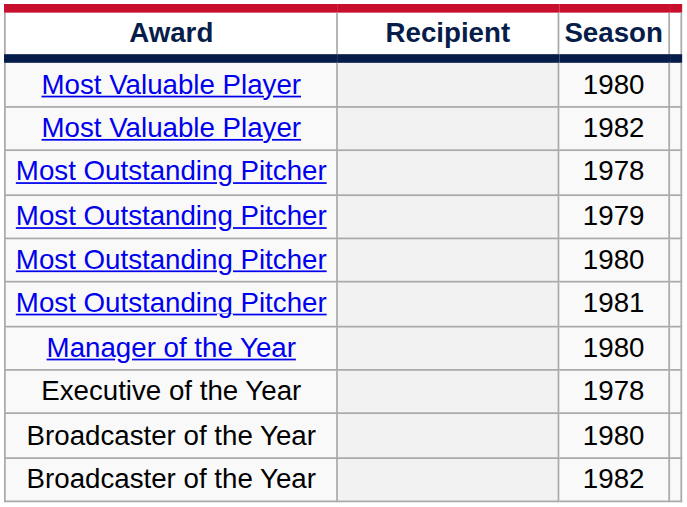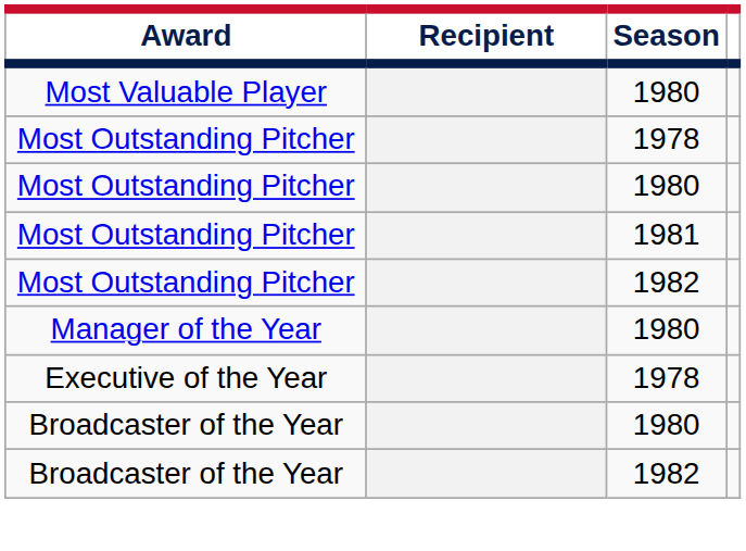- row: Most Valuable Player | 1982
- row: Most Outstanding Pitcher | 1979
+ row: Most Outstanding Pitcher | 1982
